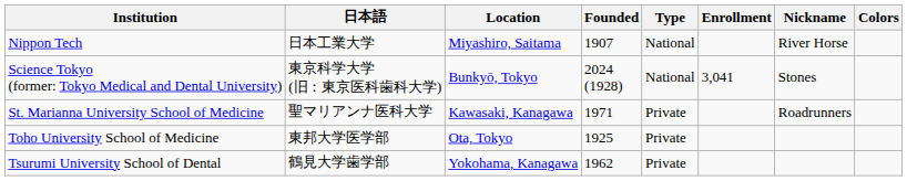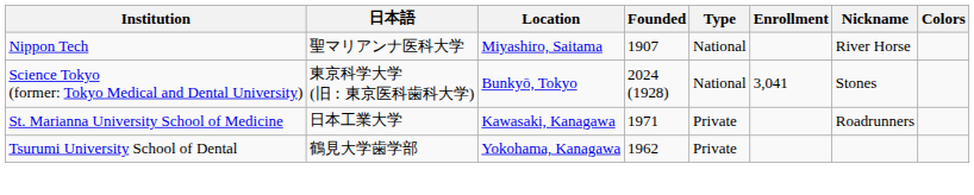Nippon Tech | 日本語: 日本工業大学 -> 聖マリアンナ医科大学
St. Marianna University School of Medicine | 日本語: 聖マリアンナ医科大学 -> 日本工業大学
- row: Toho University School of Medicine | 東邦大学医学部 | Ota, Tokyo | 1925 | Private
